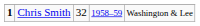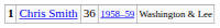Chris Smith | column 3: 32 -> 36
